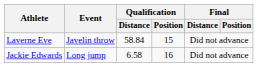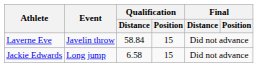Jackie Edwards | Qualification / Position: 16 -> 15
